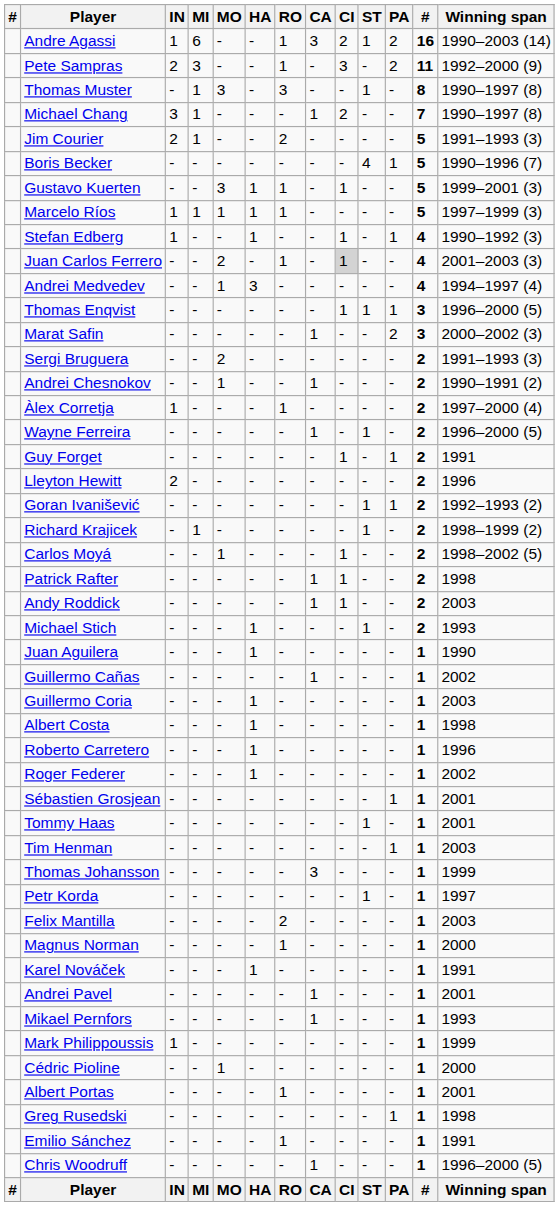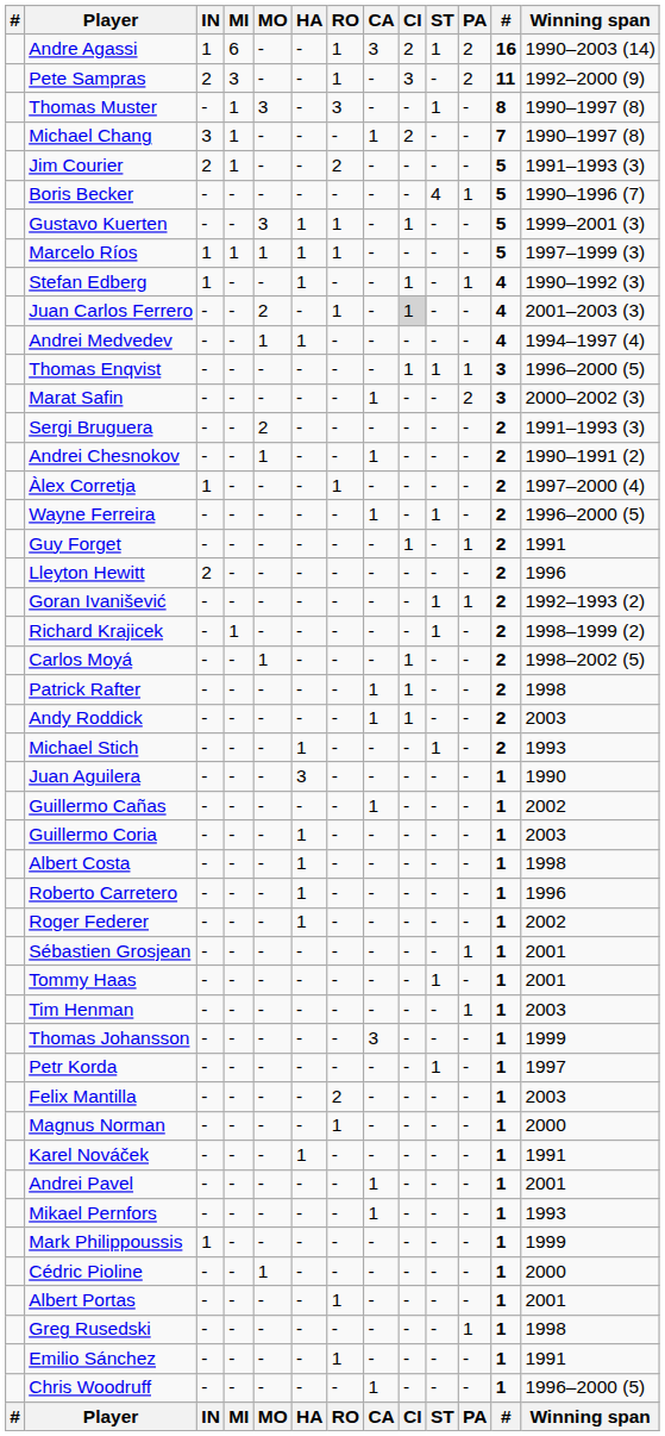Andrei Medvedev | HA: 3 -> 1
Juan Aguilera | HA: 1 -> 3
